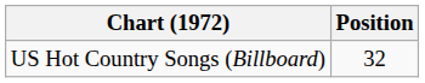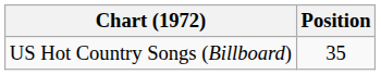US Hot Country Songs (Billboard) | Position: 32 -> 35
